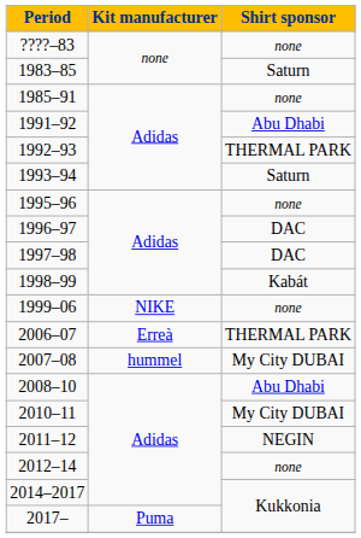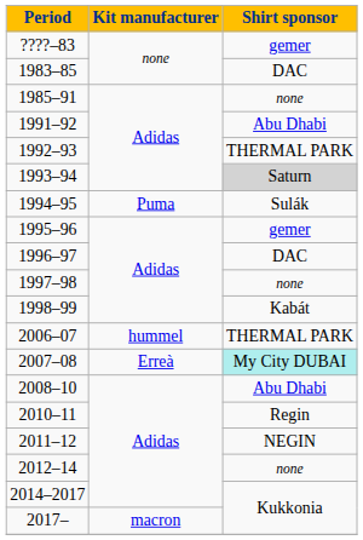????–83 | Shirt sponsor: none -> gemer
1983–85 | Shirt sponsor: Saturn -> DAC
1993–94 | Shirt sponsor: no background -> lightgrey background
+ row: 1994–95 | Puma | Sulák
1995–96 | Shirt sponsor: none -> gemer
1997–98 | Shirt sponsor: DAC -> none
- row: 1999–06 | NIKE | none
2006–07 | Kit manufacturer: Erreà -> hummel
2007–08 | Kit manufacturer: hummel -> Erreà
2007–08 | Shirt sponsor: no background -> paleturquoise background
2010–11 | Shirt sponsor: My City DUBAI -> Regin
2017– | Kit manufacturer: Puma -> macron
